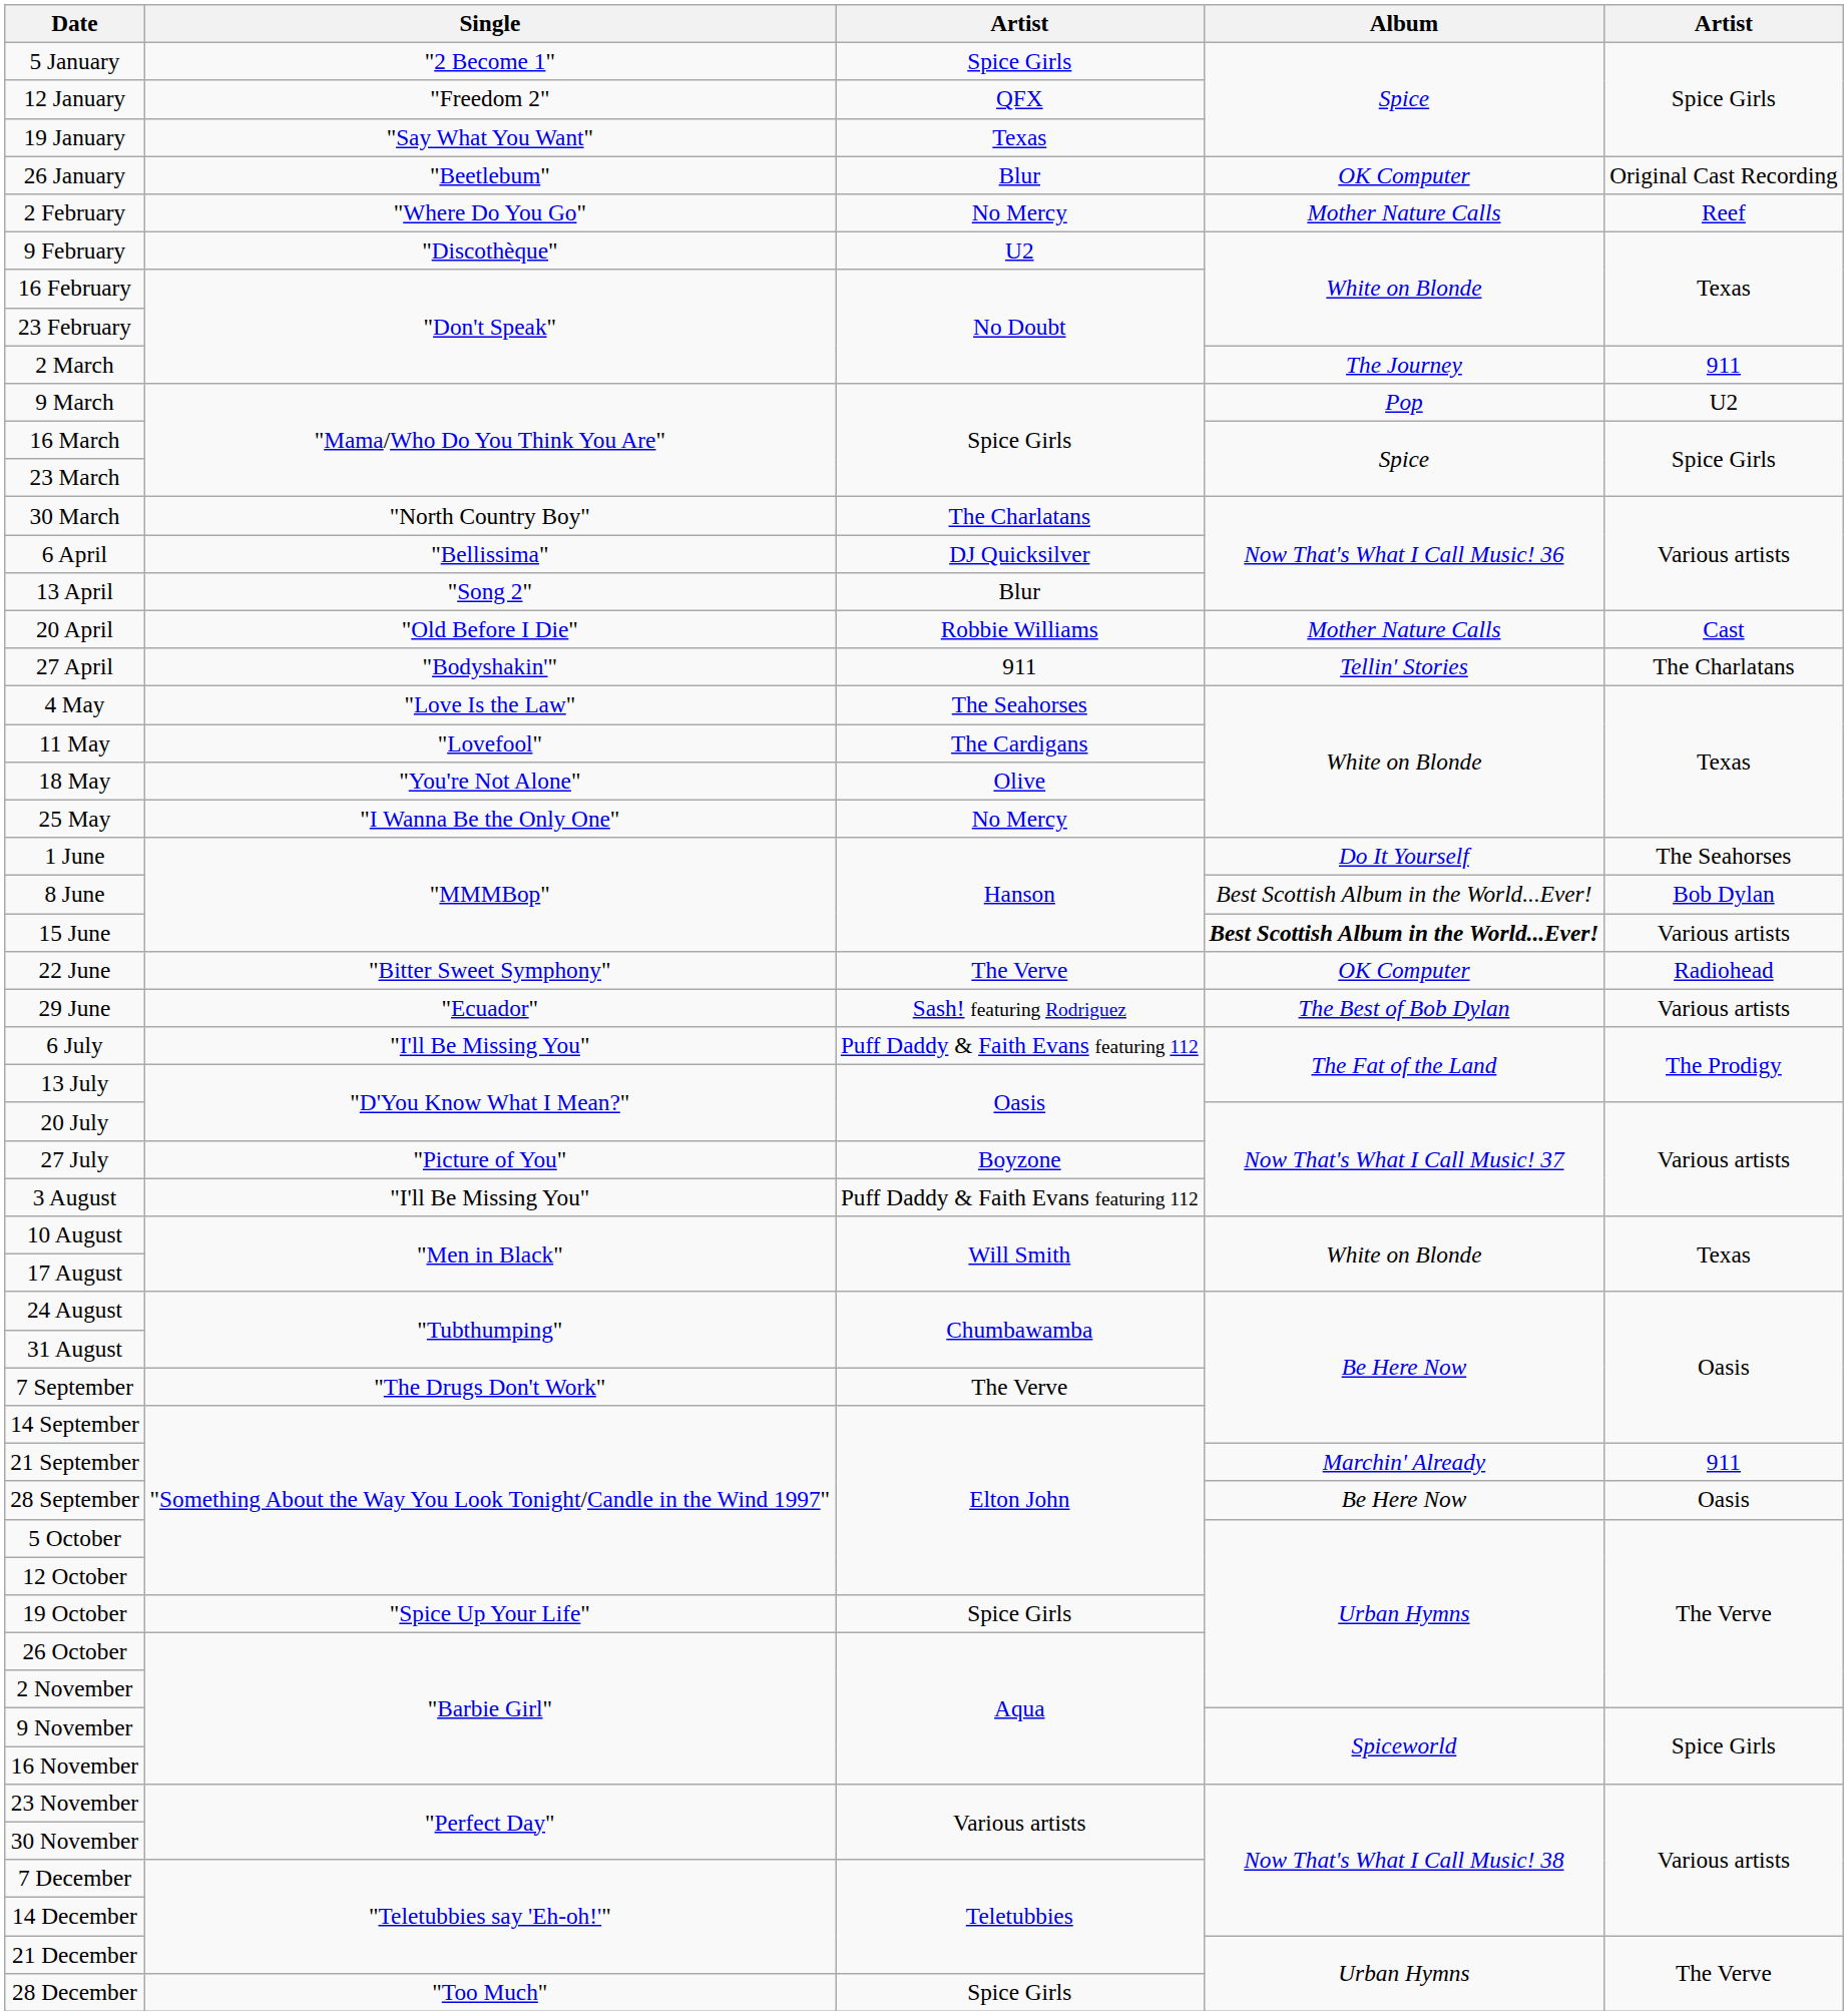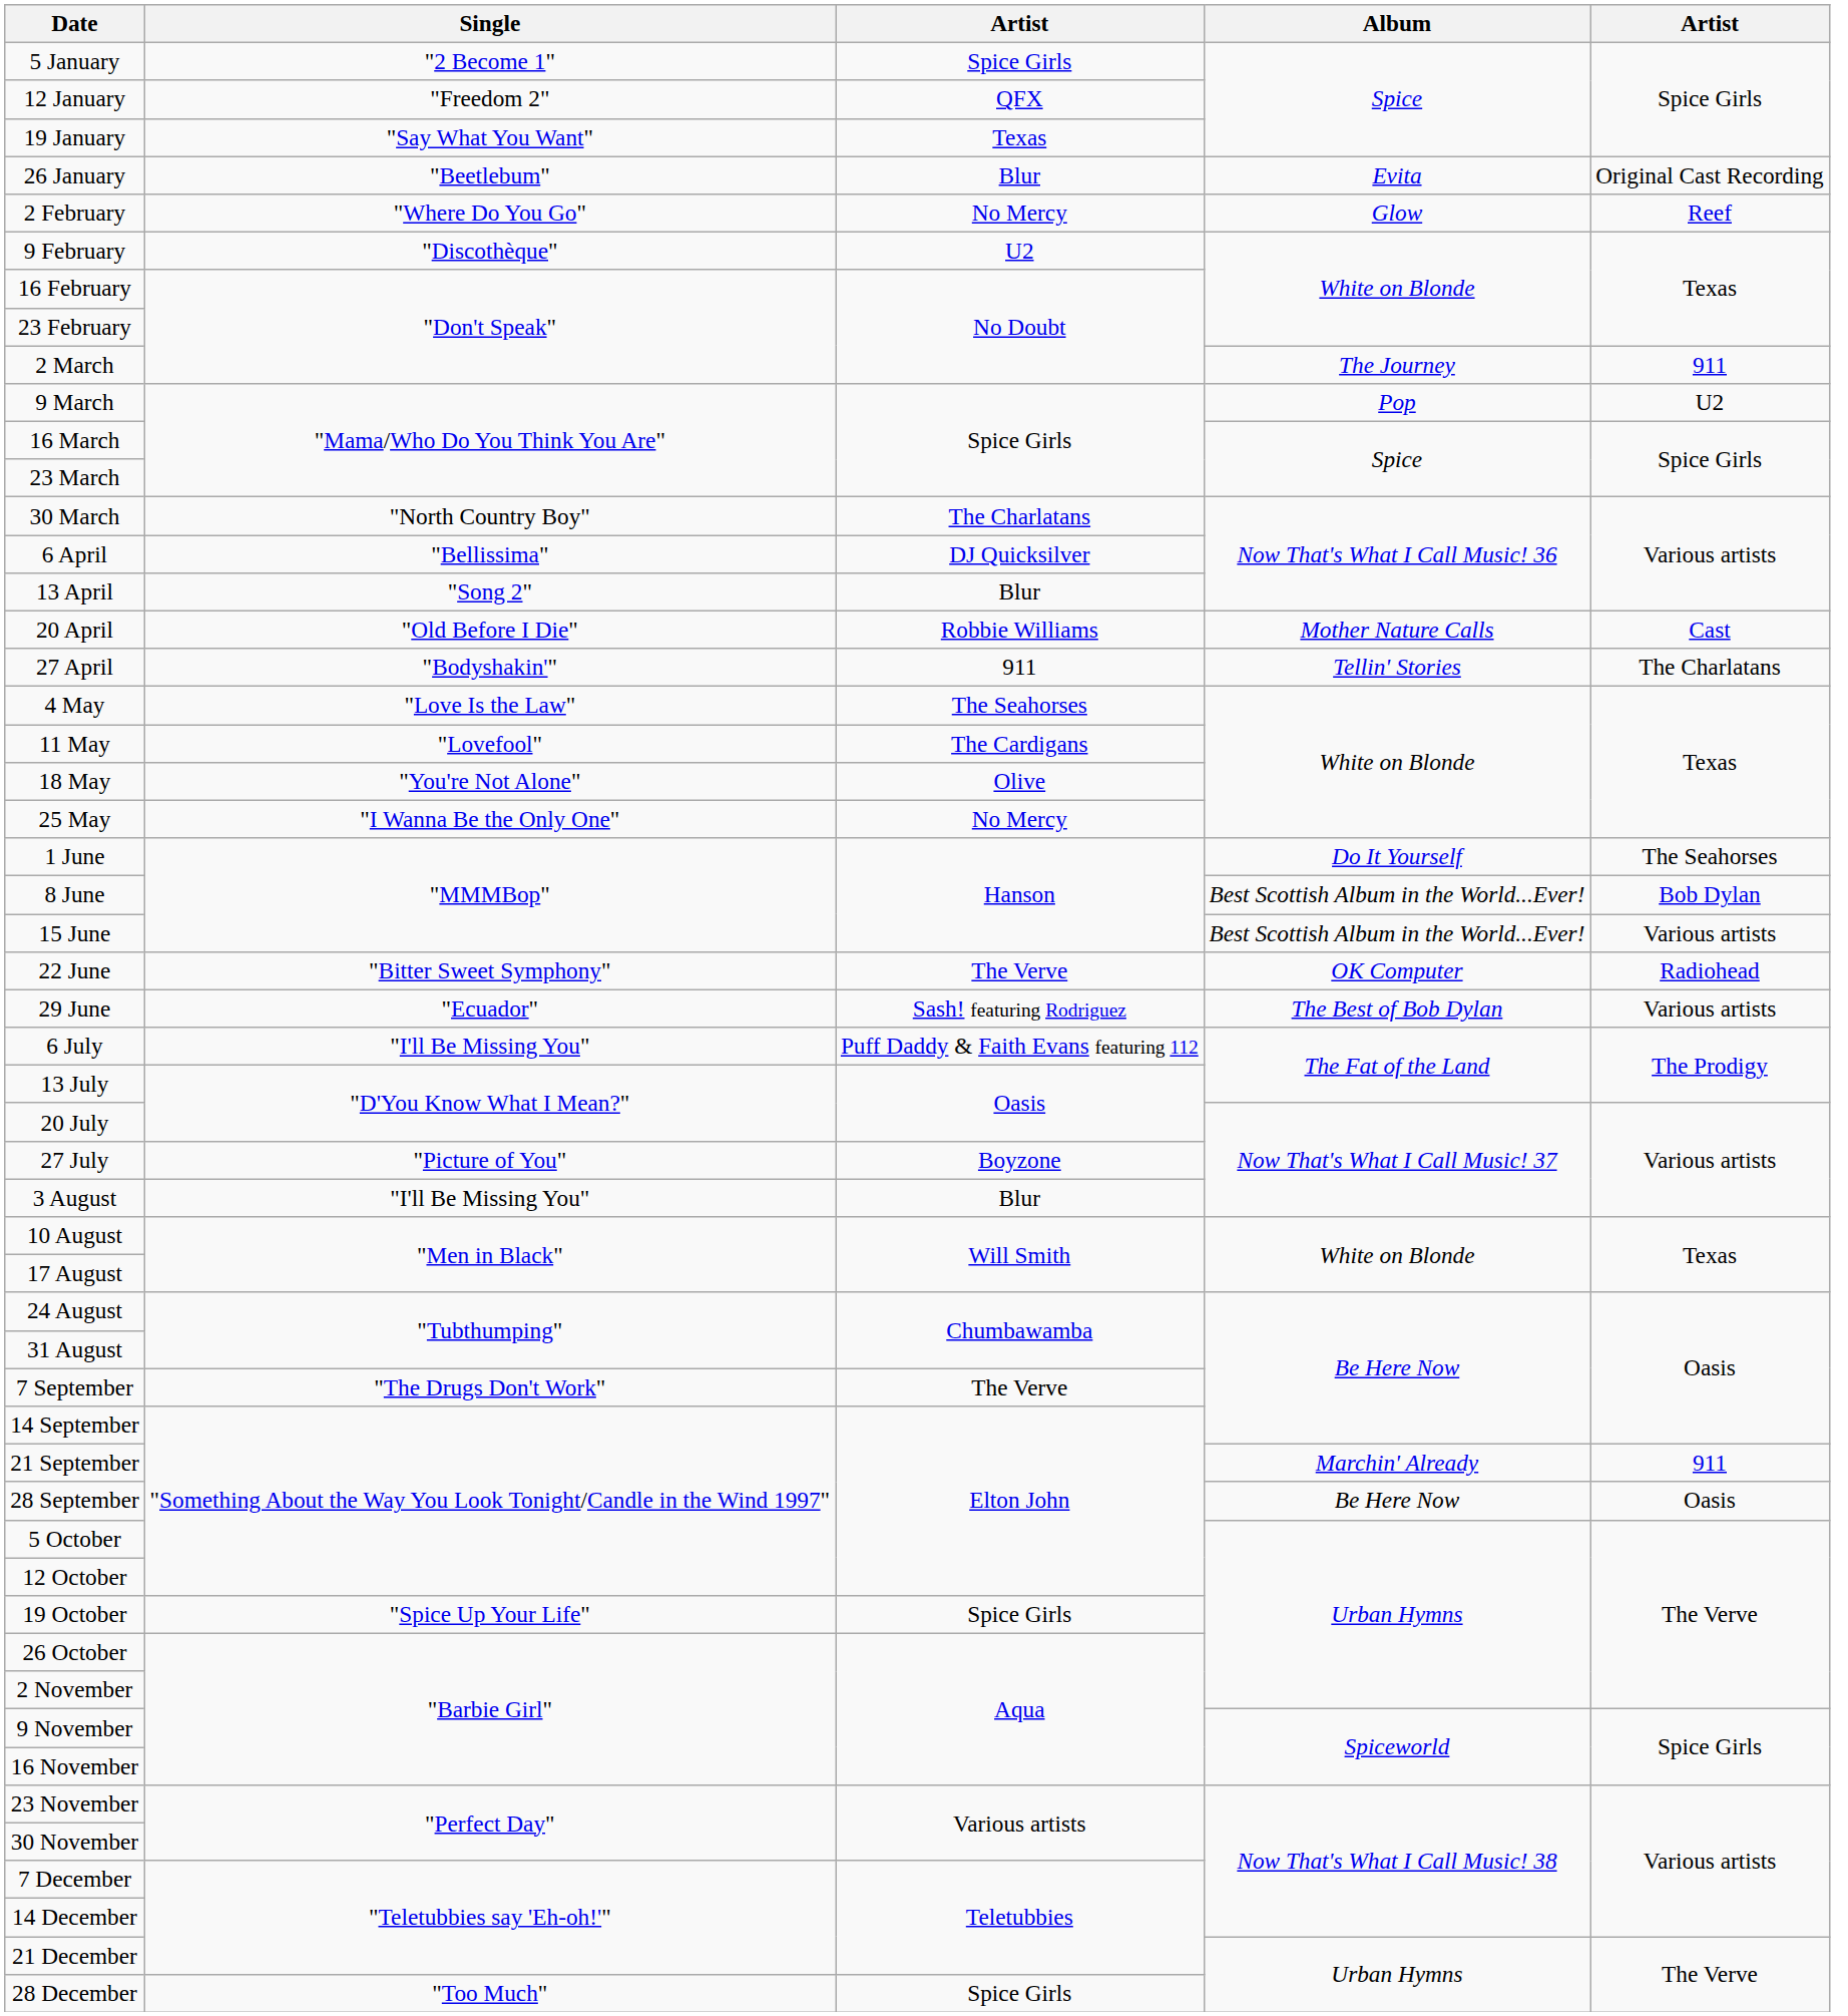26 January | Album: OK Computer -> Evita
2 February | Album: Mother Nature Calls -> Glow
15 June | Album: bold -> normal
3 August | column 3: Puff Daddy & Faith Evans featuring 112 -> Blur
